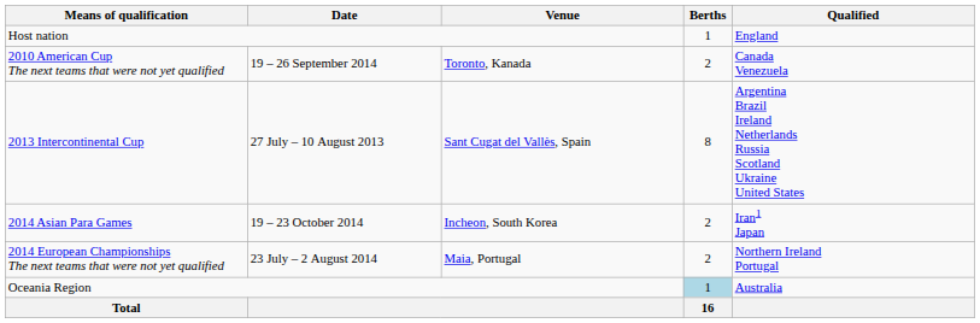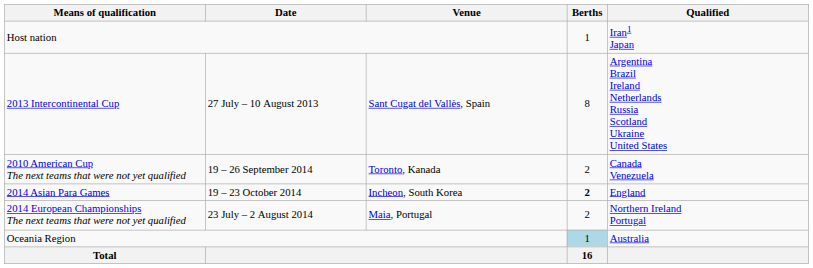Host nation | Qualified: England -> Iran1 Japan
rows swapped: 2013 Intercontinental Cup <-> 2010 American Cup The next teams that were not yet qualified
2014 Asian Para Games | Berths: normal -> bold
2014 Asian Para Games | Qualified: Iran1 Japan -> England
